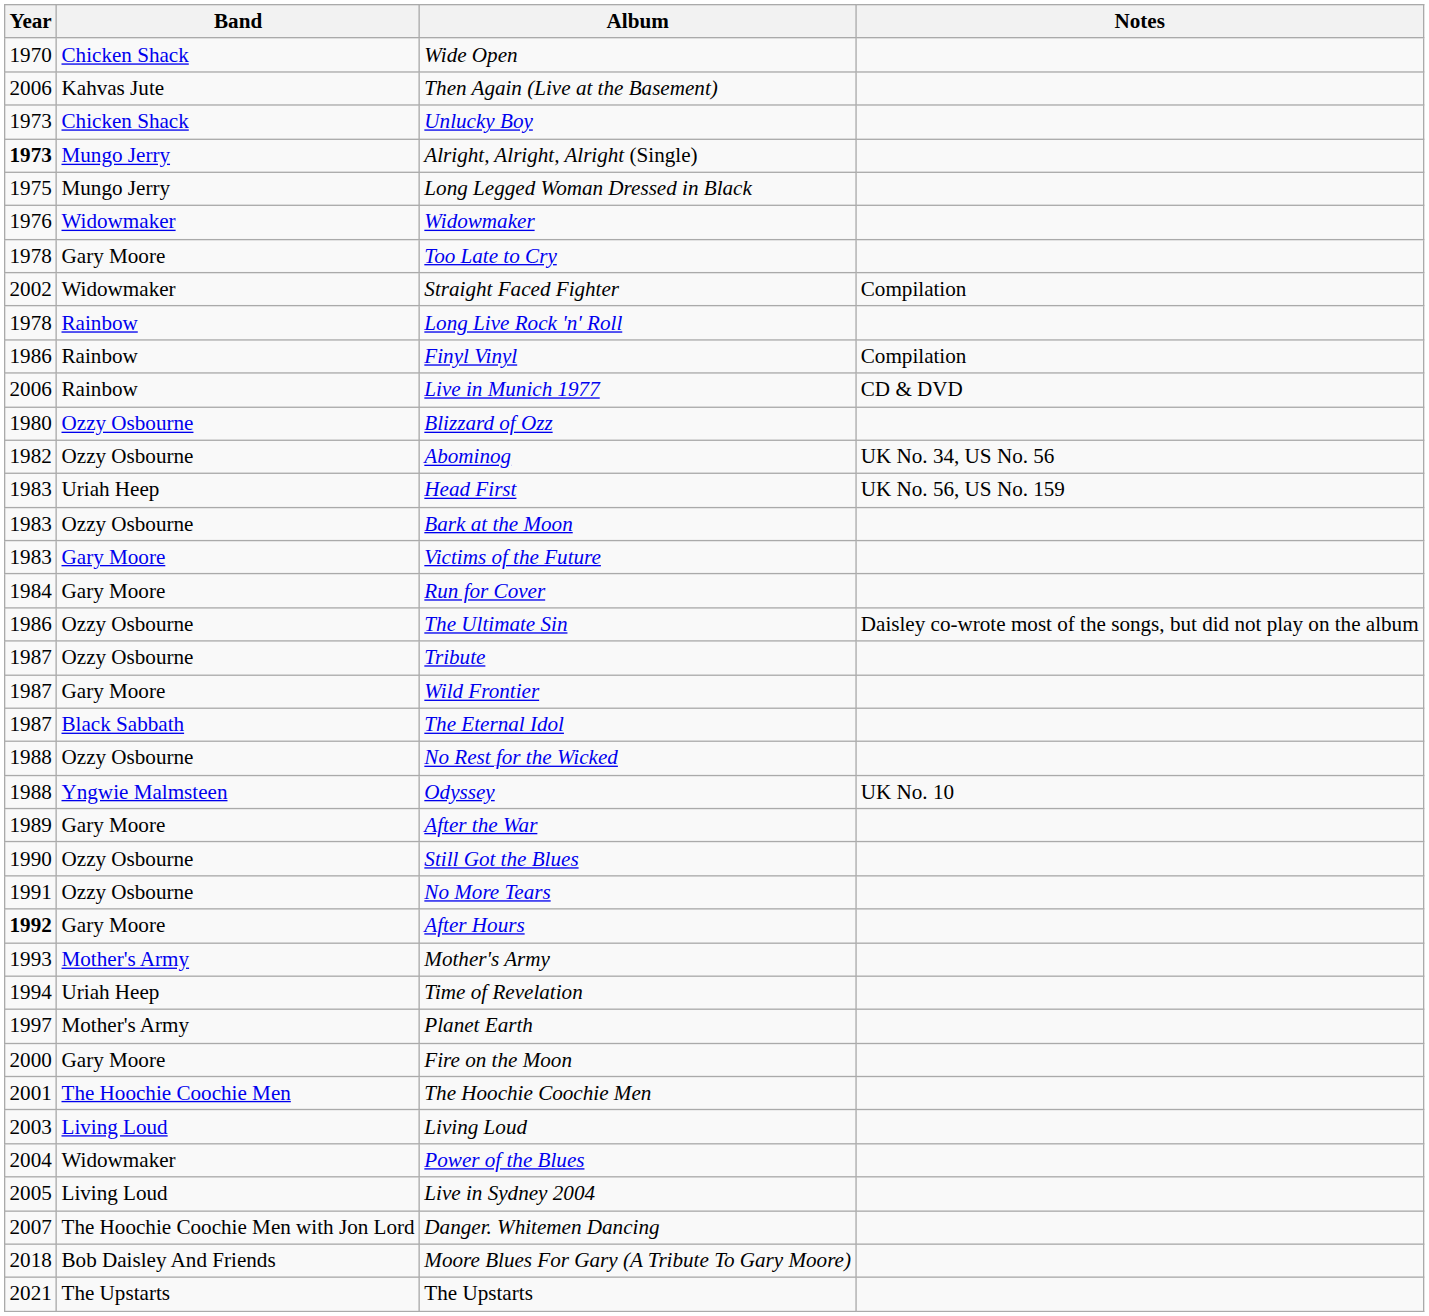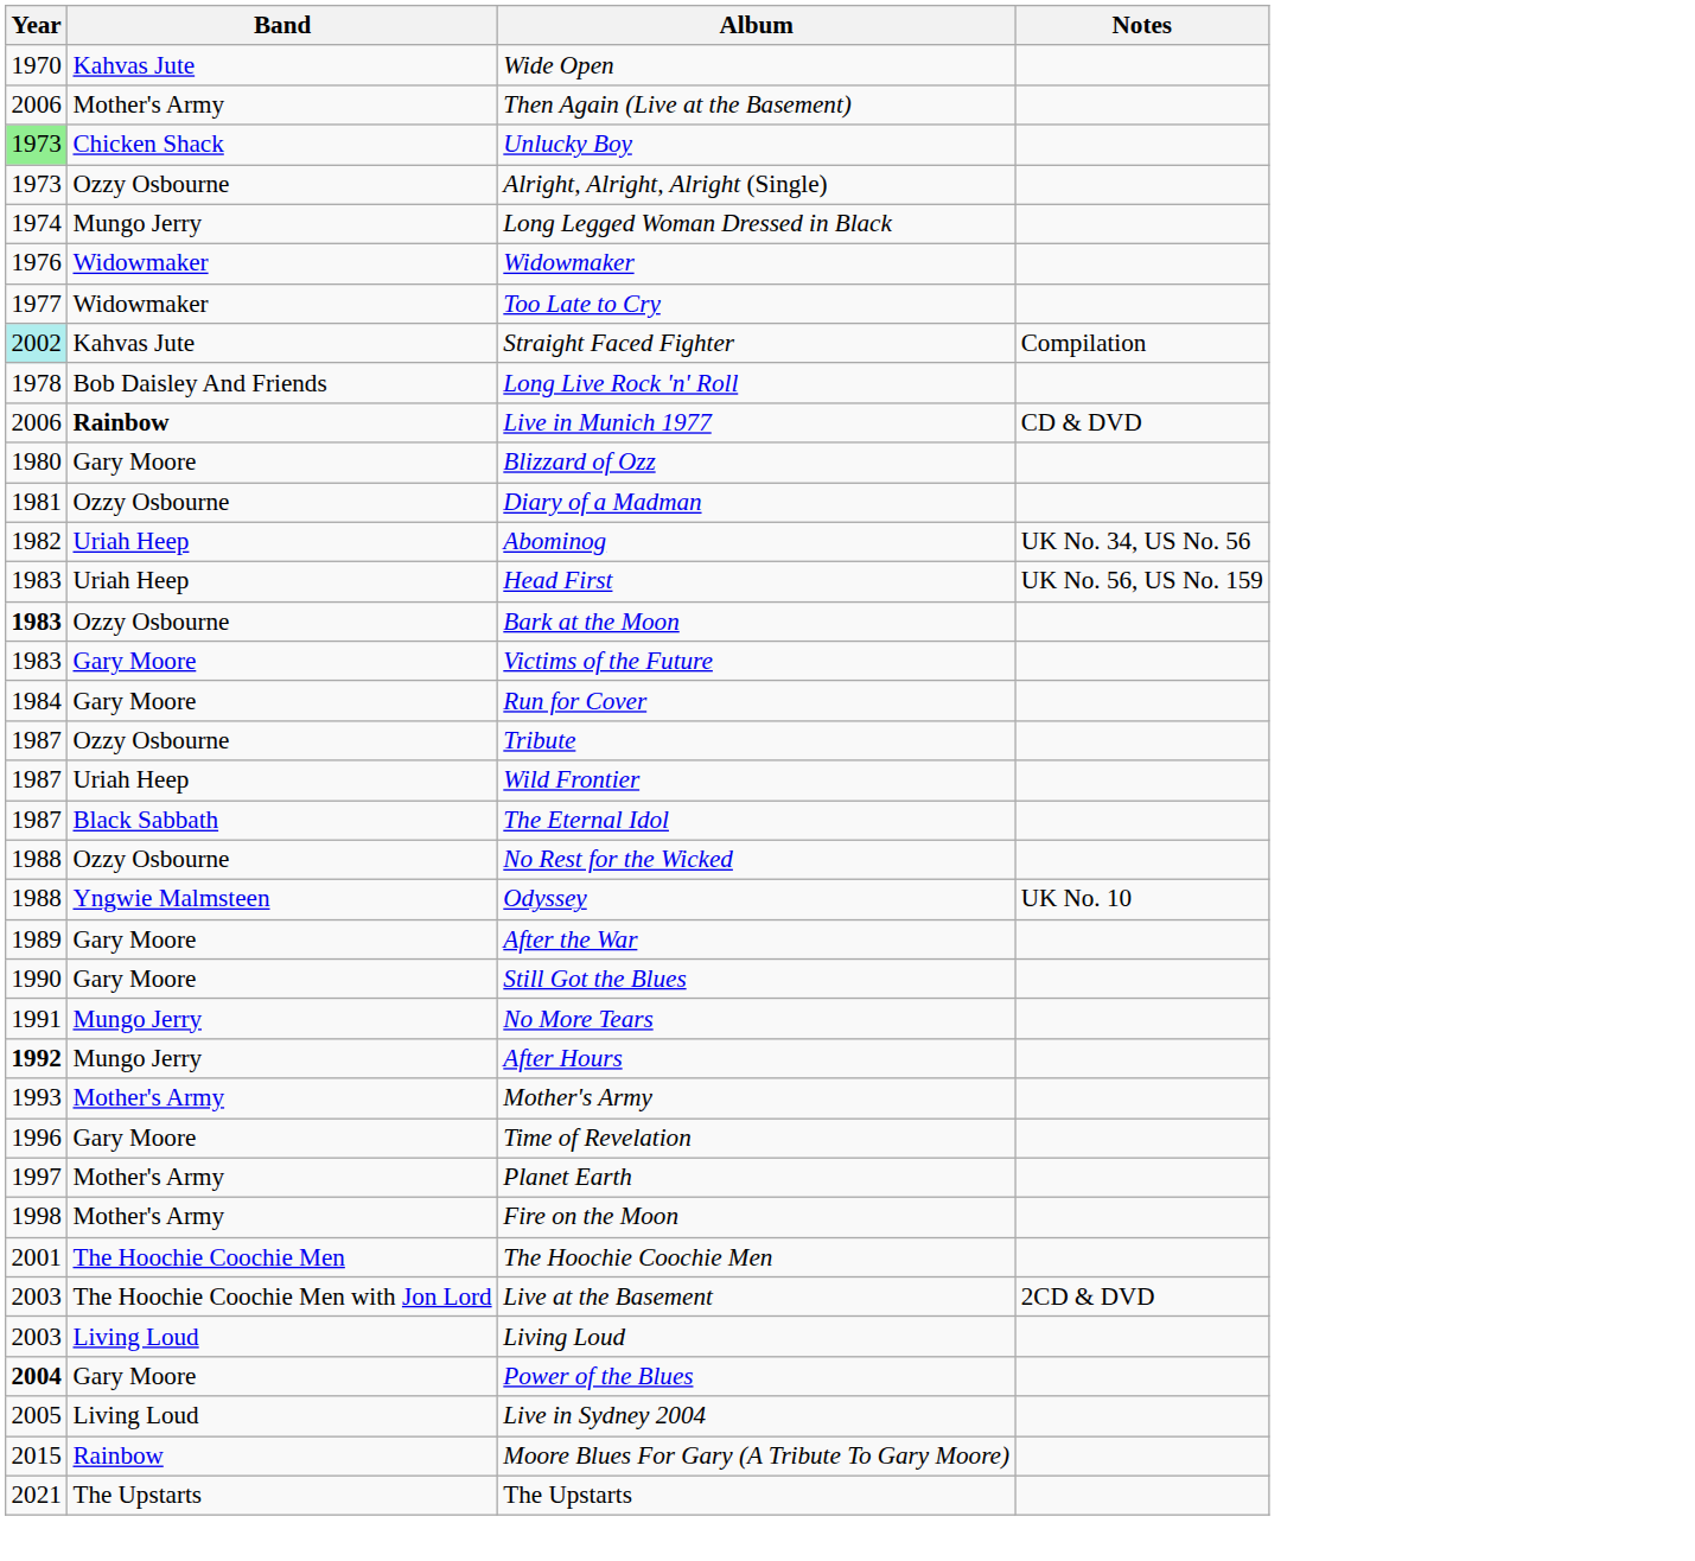Wide Open | Band: Chicken Shack -> Kahvas Jute
Then Again (Live at the Basement) | Band: Kahvas Jute -> Mother's Army
Unlucky Boy | Year: no background -> lightgreen background
Alright, Alright, Alright (Single) | Year: bold -> normal
Alright, Alright, Alright (Single) | Band: Mungo Jerry -> Ozzy Osbourne
Long Legged Woman Dressed in Black | Year: 1975 -> 1974
Too Late to Cry | Year: 1978 -> 1977
Too Late to Cry | Band: Gary Moore -> Widowmaker
Straight Faced Fighter | Year: no background -> paleturquoise background
Straight Faced Fighter | Band: Widowmaker -> Kahvas Jute
Long Live Rock 'n' Roll | Band: Rainbow -> Bob Daisley And Friends
- row: 1986 | Rainbow | Finyl Vinyl | Compilation
Live in Munich 1977 | Band: normal -> bold
Blizzard of Ozz | Band: Ozzy Osbourne -> Gary Moore
+ row: 1981 | Ozzy Osbourne | Diary of a Madman
Abominog | Band: Ozzy Osbourne -> Uriah Heep
Bark at the Moon | Year: normal -> bold
- row: 1986 | Ozzy Osbourne | The Ultimate Sin | Daisley co-wrote most of the songs, but did not play on the album
Wild Frontier | Band: Gary Moore -> Uriah Heep
Still Got the Blues | Band: Ozzy Osbourne -> Gary Moore
No More Tears | Band: Ozzy Osbourne -> Mungo Jerry
After Hours | Band: Gary Moore -> Mungo Jerry
Time of Revelation | Year: 1994 -> 1996
Time of Revelation | Band: Uriah Heep -> Gary Moore
Fire on the Moon | Year: 2000 -> 1998
Fire on the Moon | Band: Gary Moore -> Mother's Army
+ row: 2003 | The Hoochie Coochie Men with Jon Lord | Live at the Basement | 2CD & DVD
Power of the Blues | Year: normal -> bold
Power of the Blues | Band: Widowmaker -> Gary Moore
- row: 2007 | The Hoochie Coochie Men with Jon Lord | Danger. Whitemen Dancing
Moore Blues For Gary (A Tribute To Gary Moore) | Year: 2018 -> 2015
Moore Blues For Gary (A Tribute To Gary Moore) | Band: Bob Daisley And Friends -> Rainbow
